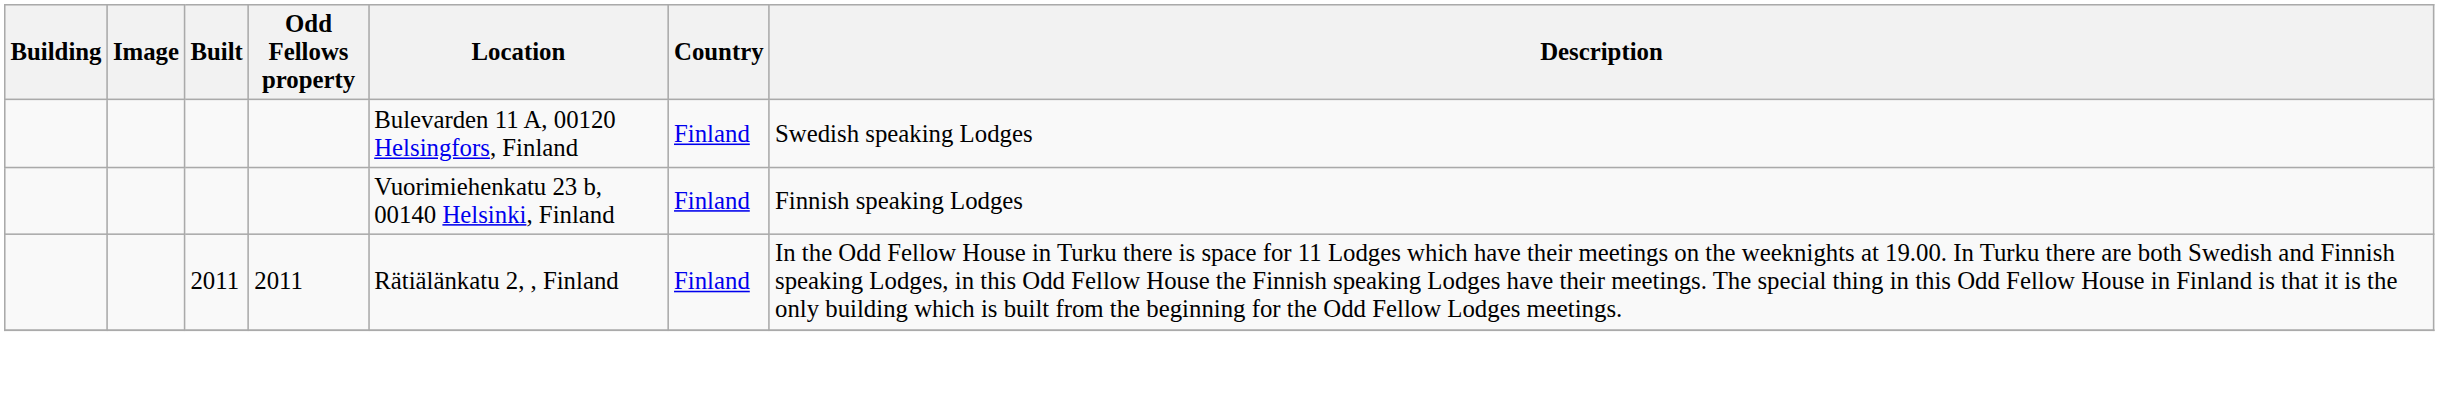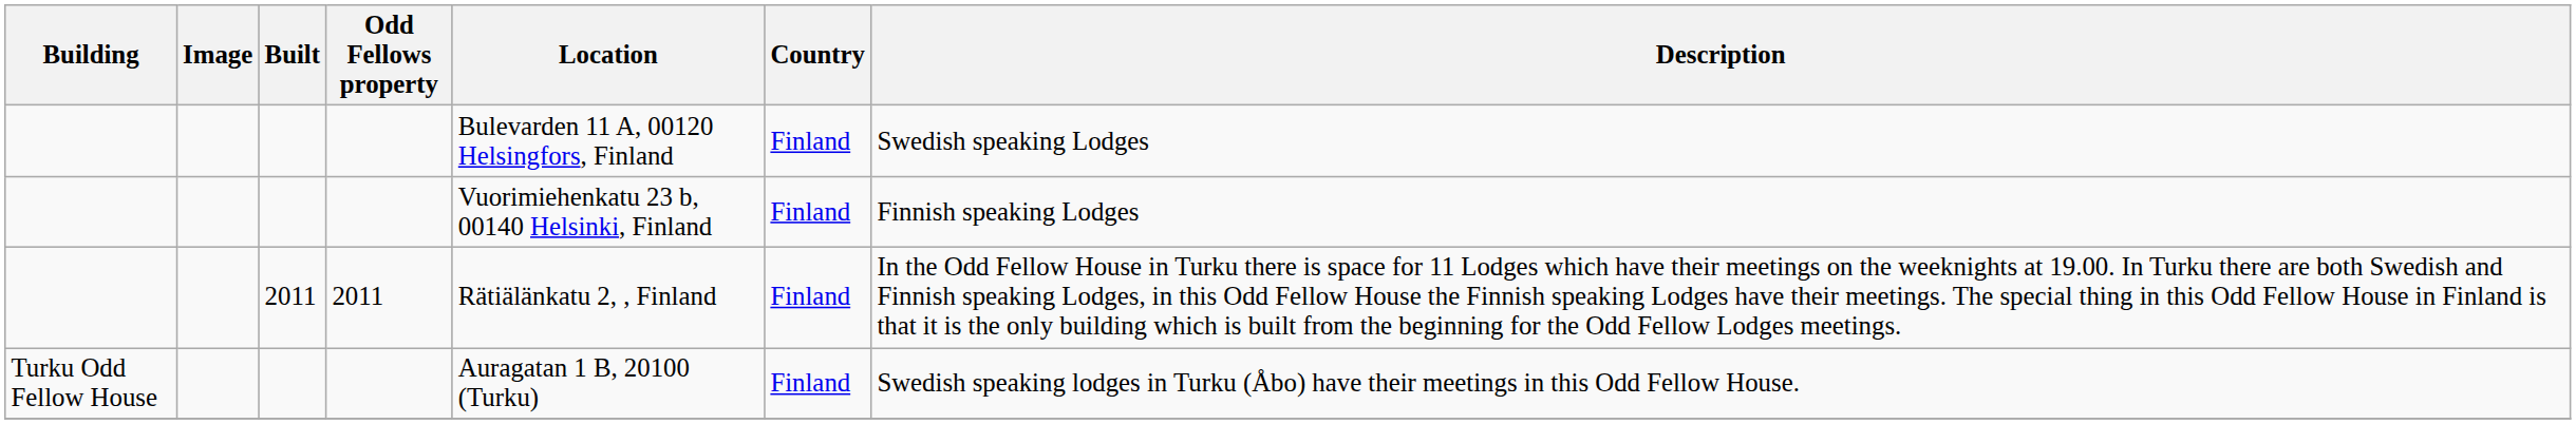+ row: Turku Odd Fellow House | Auragatan 1 B, 20100 (Turku) | Finland | Swedish speaking lodges in Turku (Åbo) have their meetings in this Odd Fellow House.
